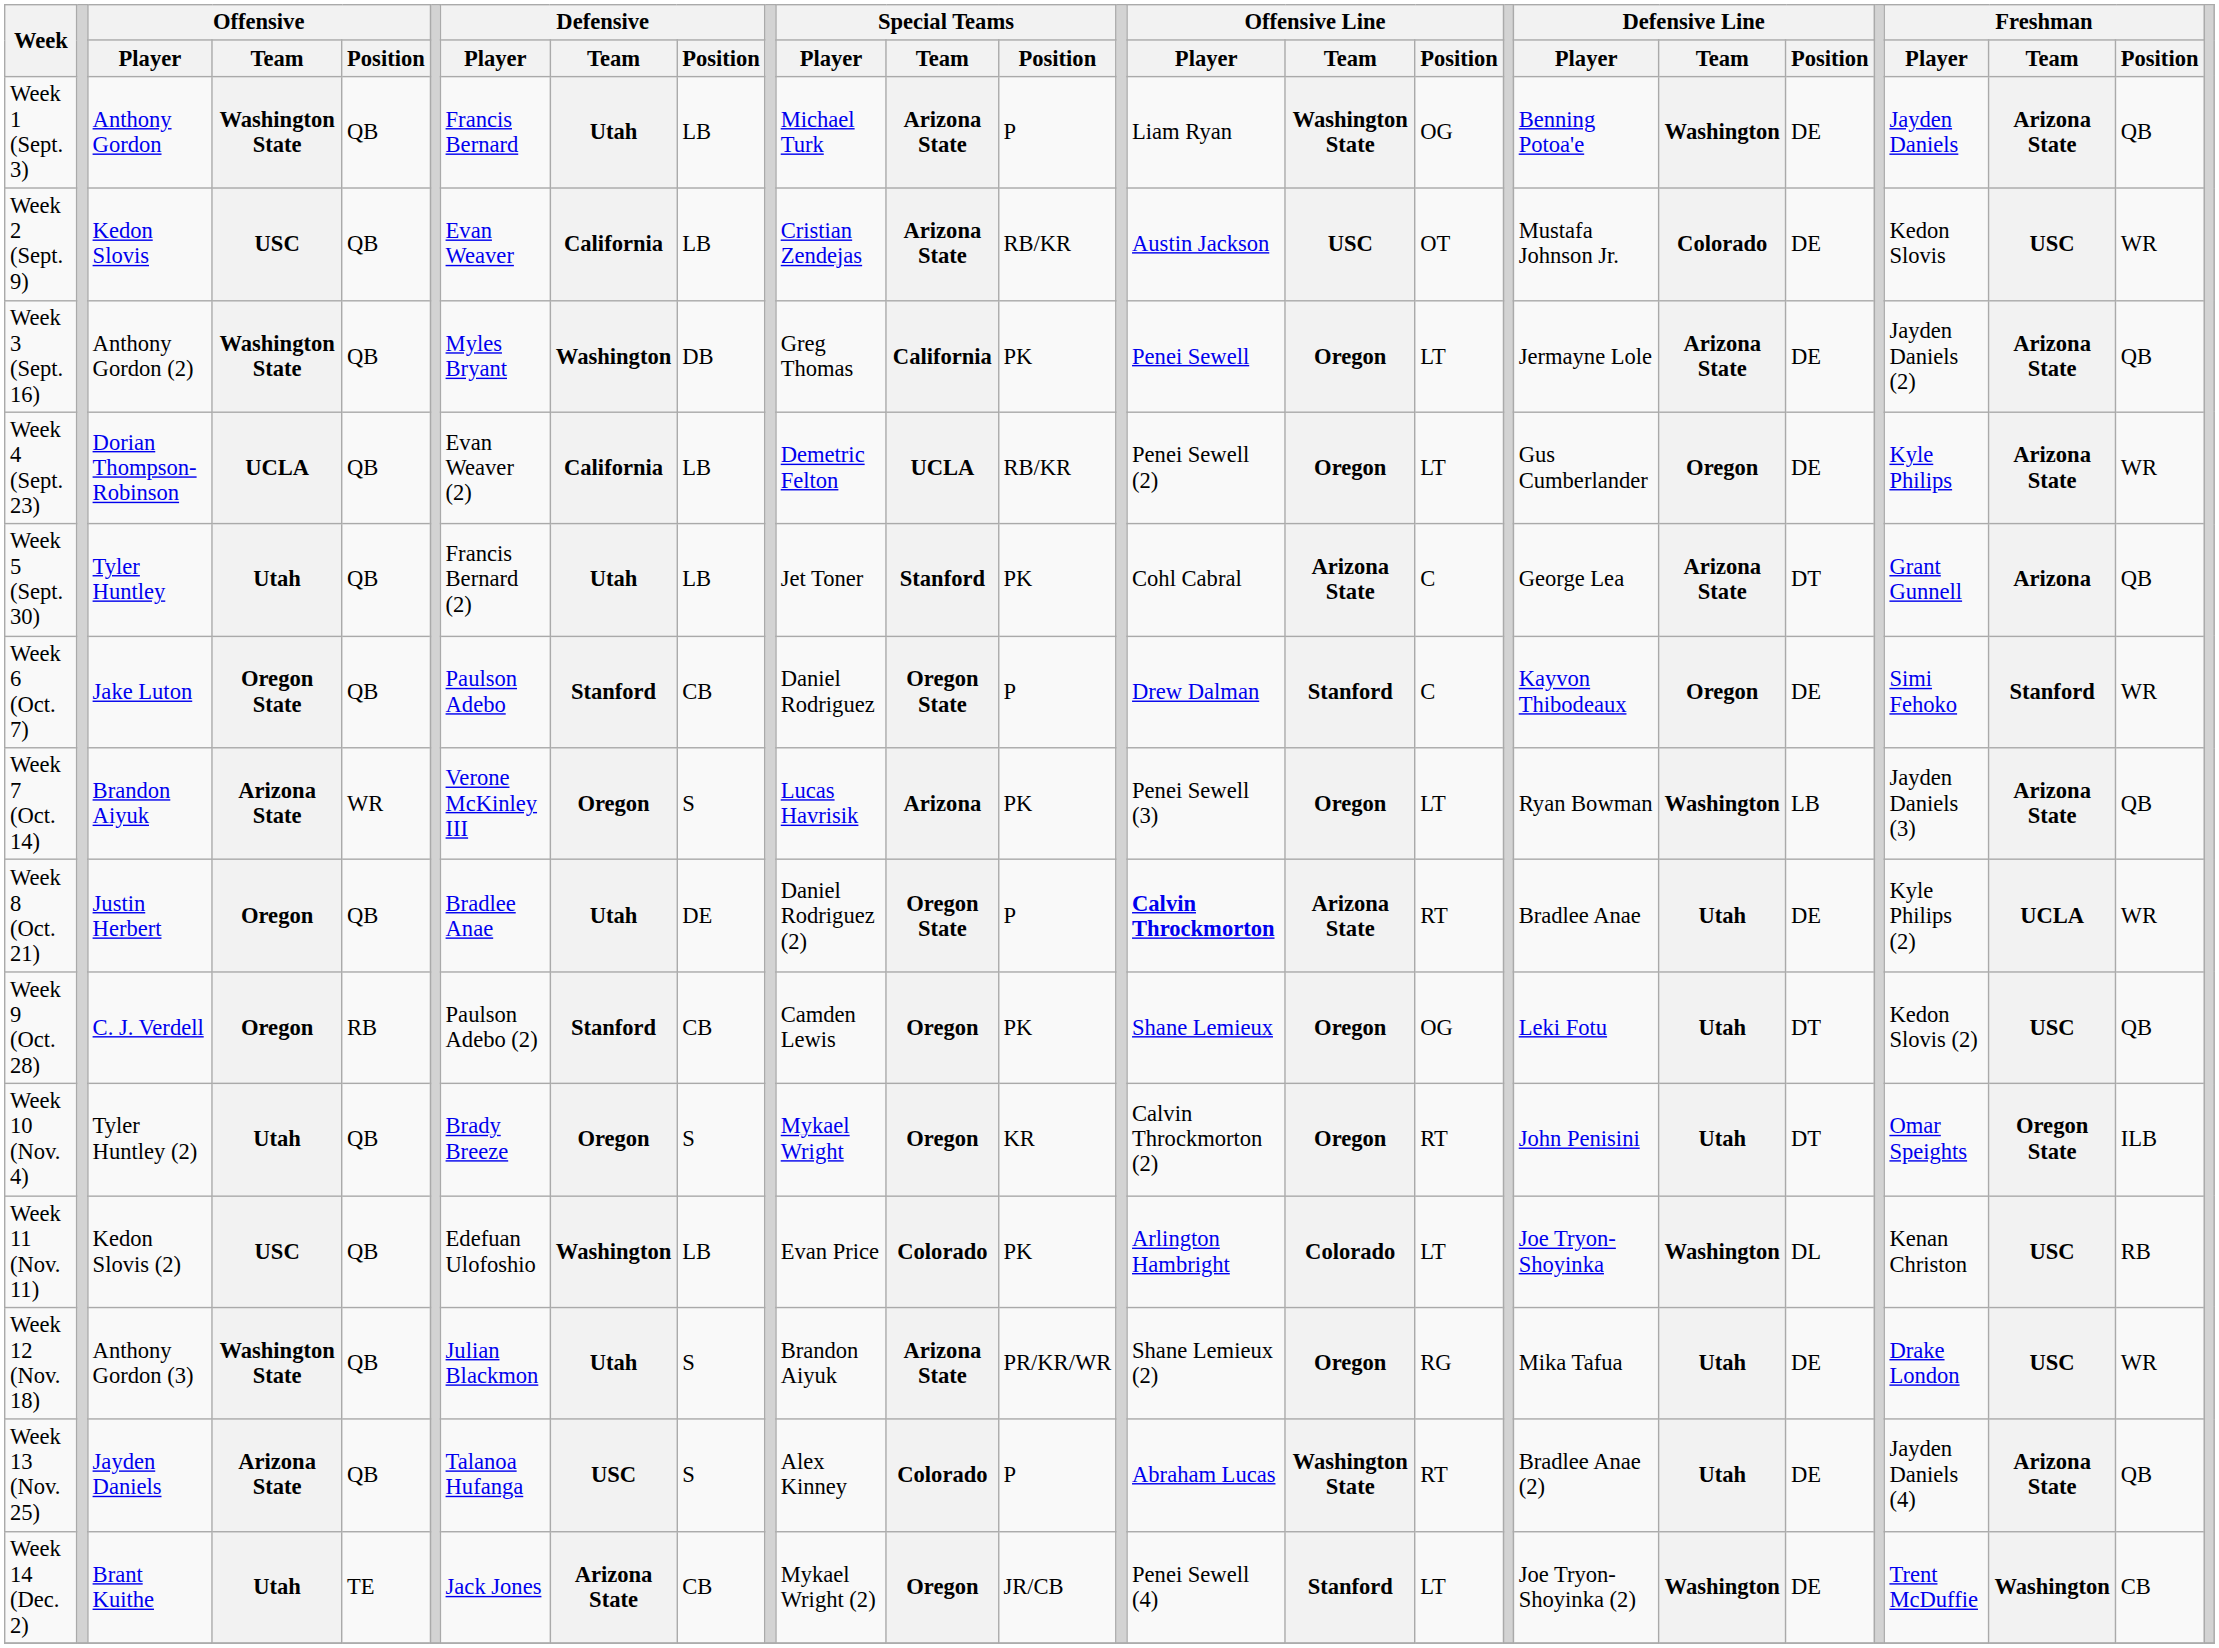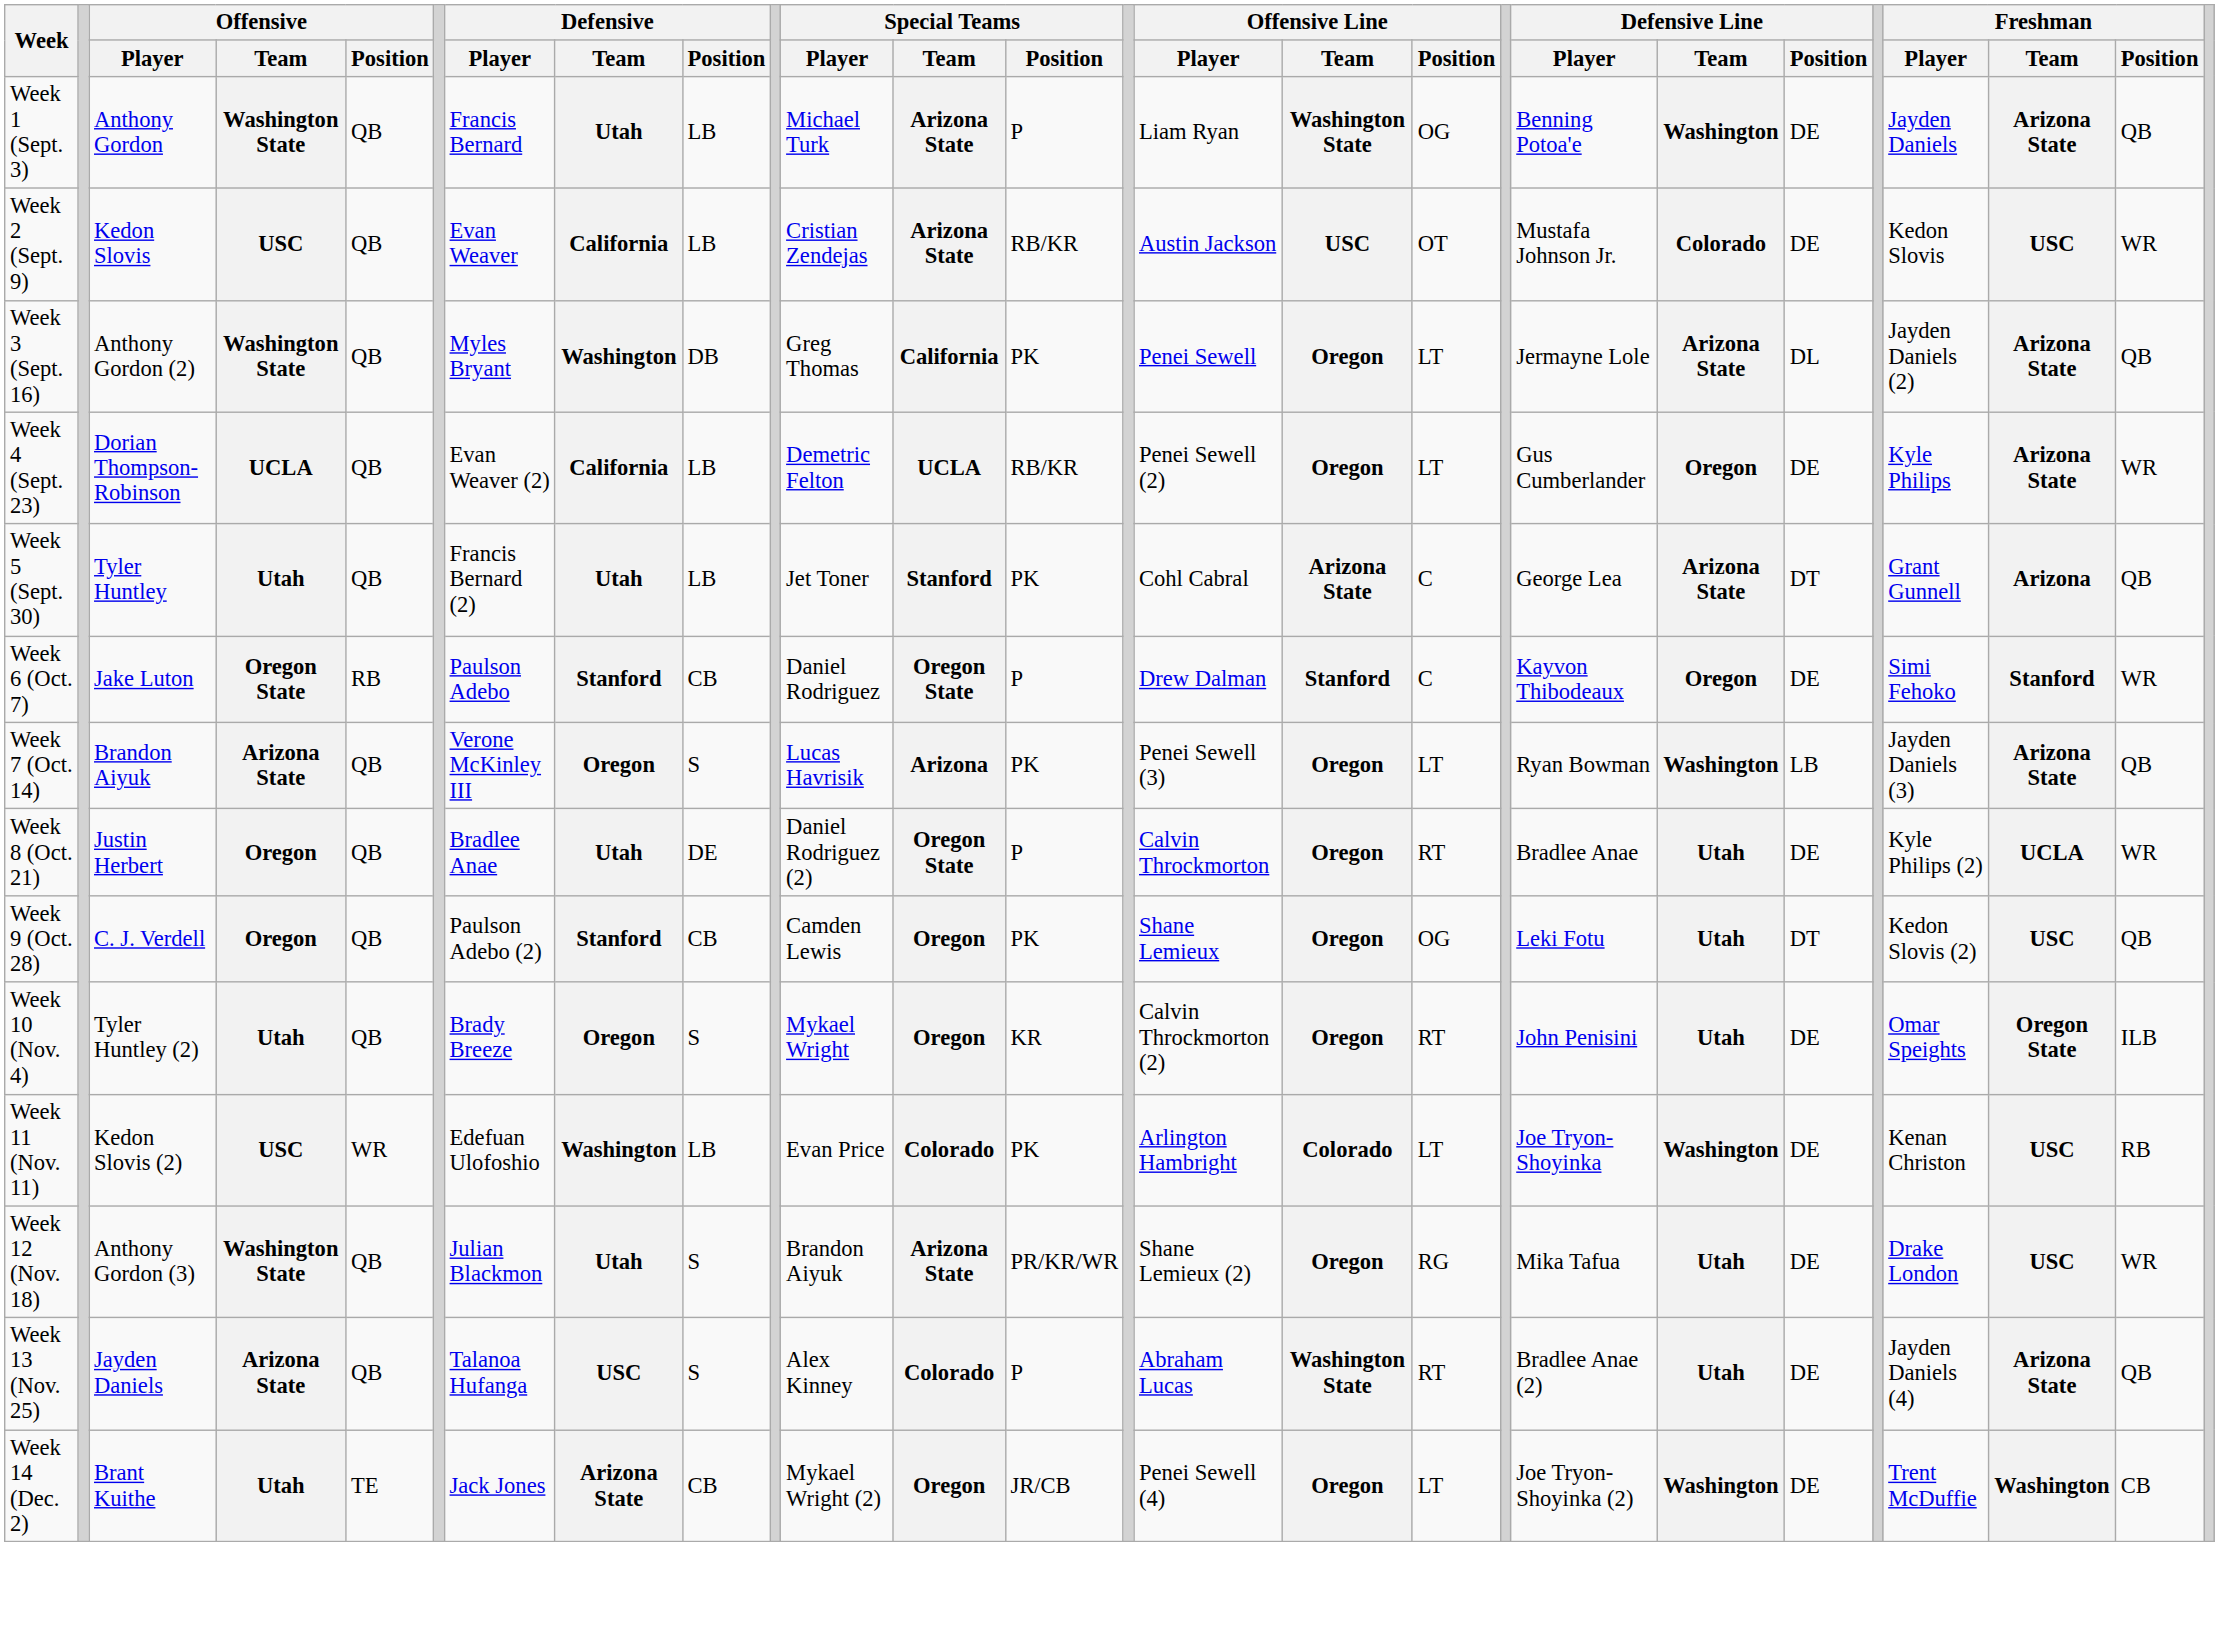Week 3 (Sept. 16) | Defensive Line / Position: DE -> DL
Week 6 (Oct. 7) | Offensive / Position: QB -> RB
Week 7 (Oct. 14) | Offensive / Position: WR -> QB
Week 8 (Oct. 21) | Offensive Line / Player: bold -> normal
Week 8 (Oct. 21) | Offensive Line / Team: Arizona State -> Oregon
Week 9 (Oct. 28) | Offensive / Position: RB -> QB
Week 10 (Nov. 4) | Defensive Line / Position: DT -> DE
Week 11 (Nov. 11) | Offensive / Position: QB -> WR
Week 11 (Nov. 11) | Defensive Line / Position: DL -> DE
Week 14 (Dec. 2) | Offensive Line / Team: Stanford -> Oregon
